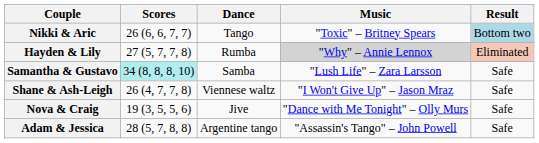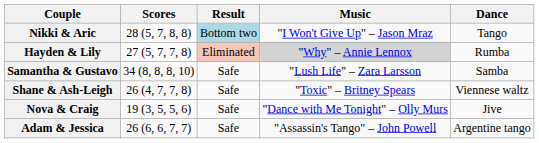columns swapped: Dance <-> Result
Nikki & Aric | Scores: 26 (6, 6, 7, 7) -> 28 (5, 7, 8, 8)
Nikki & Aric | Music: "Toxic" – Britney Spears -> "I Won't Give Up" – Jason Mraz
Samantha & Gustavo | Scores: paleturquoise background -> no background
Shane & Ash-Leigh | Music: "I Won't Give Up" – Jason Mraz -> "Toxic" – Britney Spears
Adam & Jessica | Scores: 28 (5, 7, 8, 8) -> 26 (6, 6, 7, 7)
